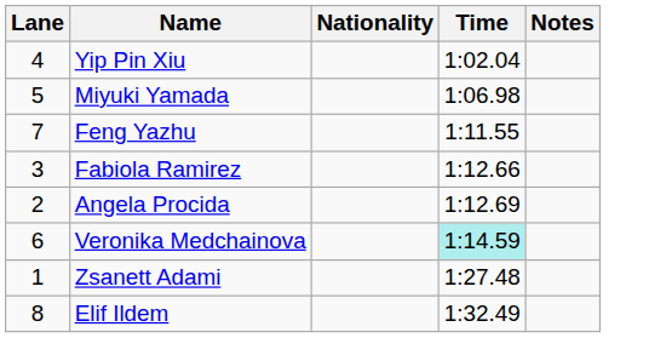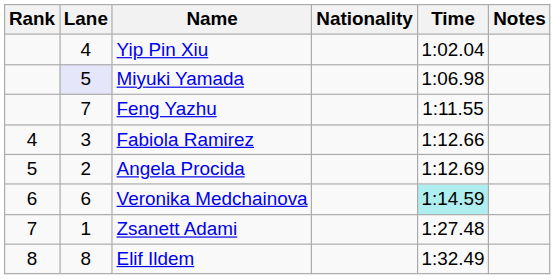+ column: Rank | 4 | 5 | 6 | 7 | 8
Miyuki Yamada | Lane: no background -> lavender background
